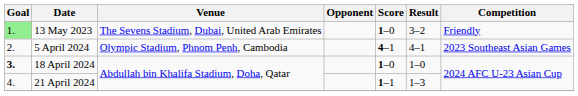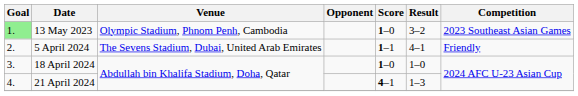13 May 2023 | Venue: The Sevens Stadium, Dubai, United Arab Emirates -> Olympic Stadium, Phnom Penh, Cambodia
13 May 2023 | Competition: Friendly -> 2023 Southeast Asian Games
5 April 2024 | Venue: Olympic Stadium, Phnom Penh, Cambodia -> The Sevens Stadium, Dubai, United Arab Emirates
5 April 2024 | Score: 4–1 -> 1–1
5 April 2024 | Competition: 2023 Southeast Asian Games -> Friendly
18 April 2024 | Goal: bold -> normal
21 April 2024 | Score: 1–1 -> 4–1
